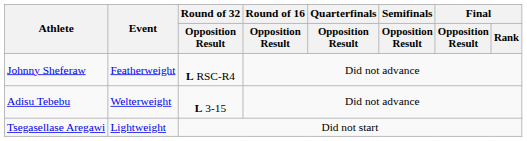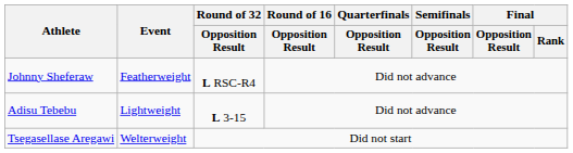Adisu Tebebu | Event: Welterweight -> Lightweight
Tsegasellase Aregawi | Event: Lightweight -> Welterweight
